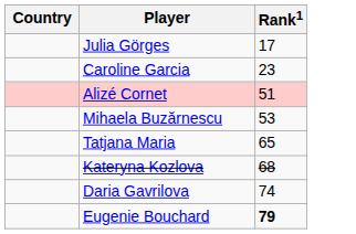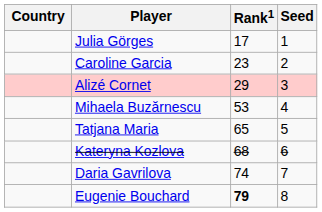+ column: Seed | 1 | 2 | 3 | 4 | 5 | 6 | 7 | 8
Alizé Cornet | Rank1: 51 -> 29
